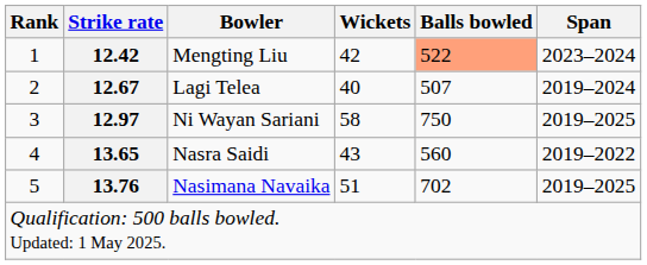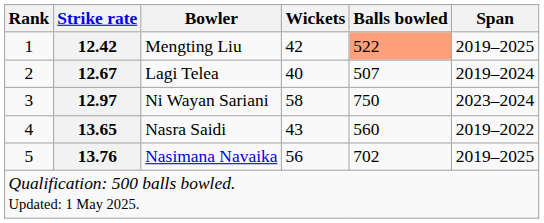Mengting Liu | Span: 2023–2024 -> 2019–2025
Ni Wayan Sariani | Span: 2019–2025 -> 2023–2024
Nasimana Navaika | Wickets: 51 -> 56
